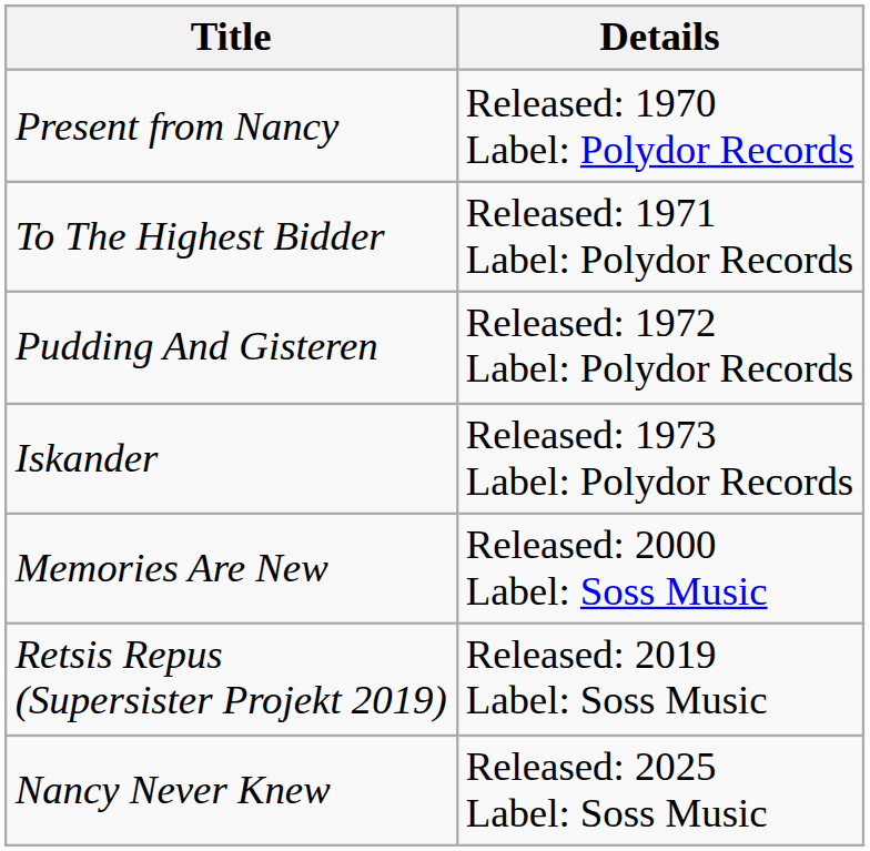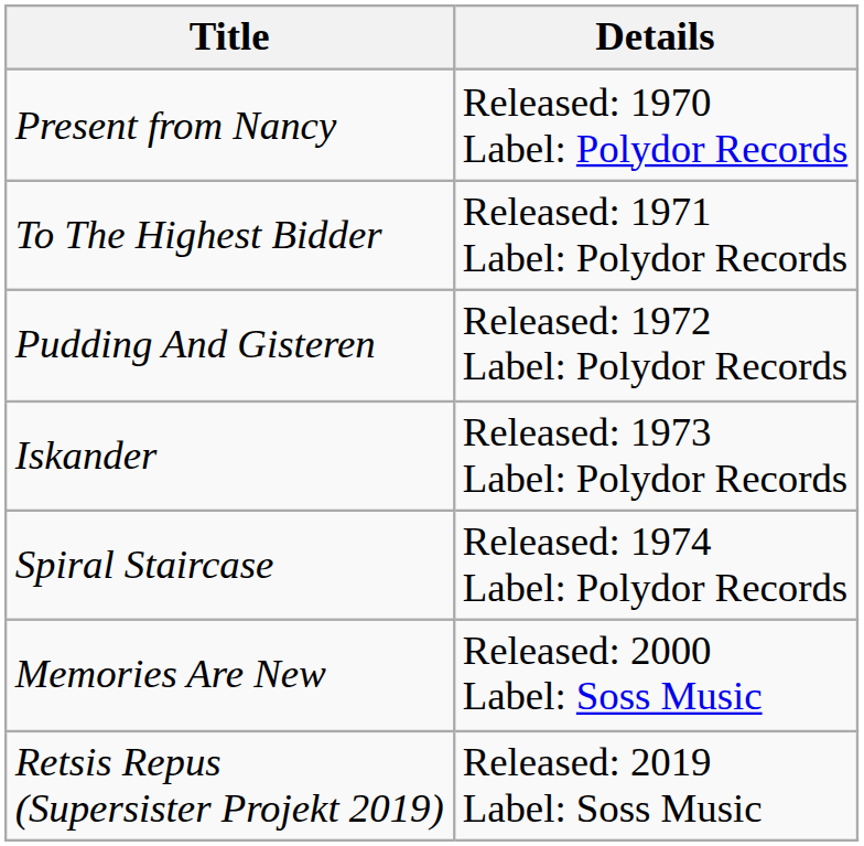+ row: Spiral Staircase | Released: 1974 Label: Polydor Records
- row: Nancy Never Knew | Released: 2025 Label: Soss Music
